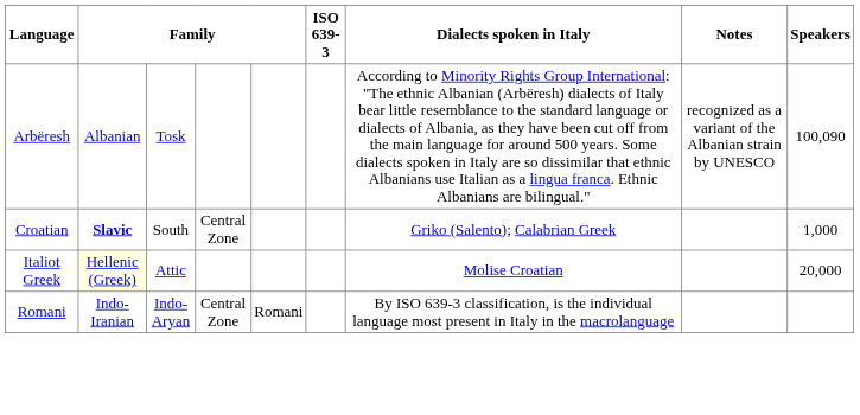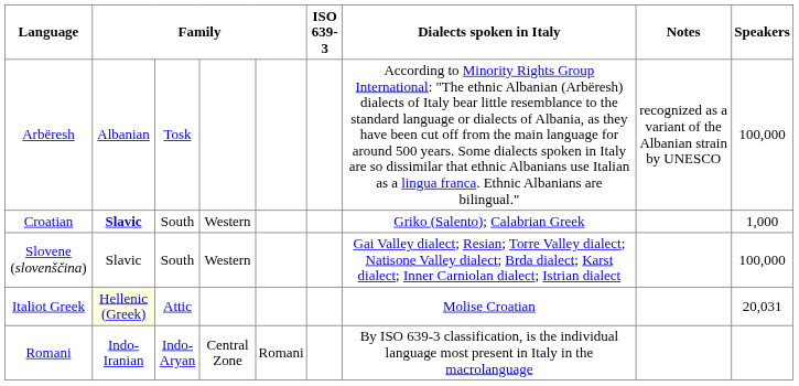Arbëresh | Speakers: 100,090 -> 100,000
Croatian | column 4: Central Zone -> Western
+ row: Slovene (slovenščina) | Slavic | South | Western | Gai Valley dialect; Resian; Torre Valley dialect; Natisone Valley dialect; Brda dialect; Karst dialect; Inner Carniolan dialect; Istrian dialect | 100,000
Italiot Greek | Speakers: 20,000 -> 20,031
